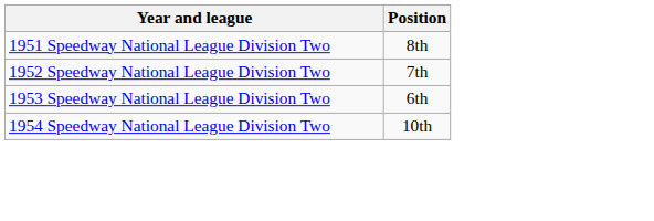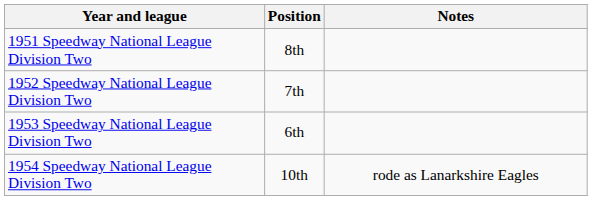+ column: Notes | rode as Lanarkshire Eagles
